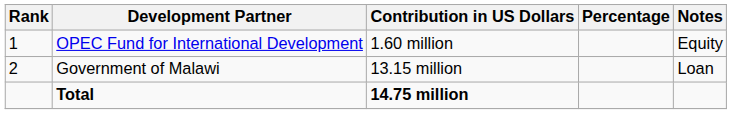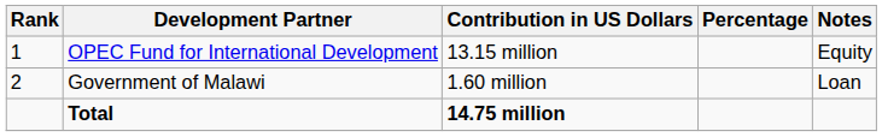OPEC Fund for International Development | Contribution in US Dollars: 1.60 million -> 13.15 million
Government of Malawi | Contribution in US Dollars: 13.15 million -> 1.60 million
